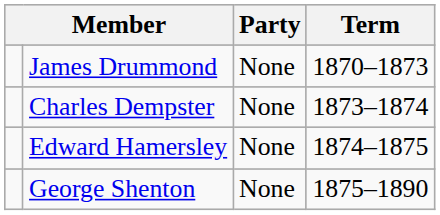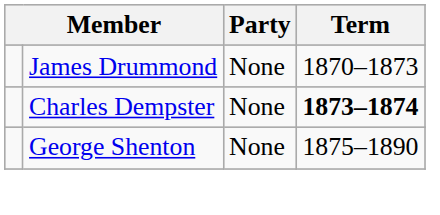Charles Dempster | Term: normal -> bold
- row: Edward Hamersley | None | 1874–1875
